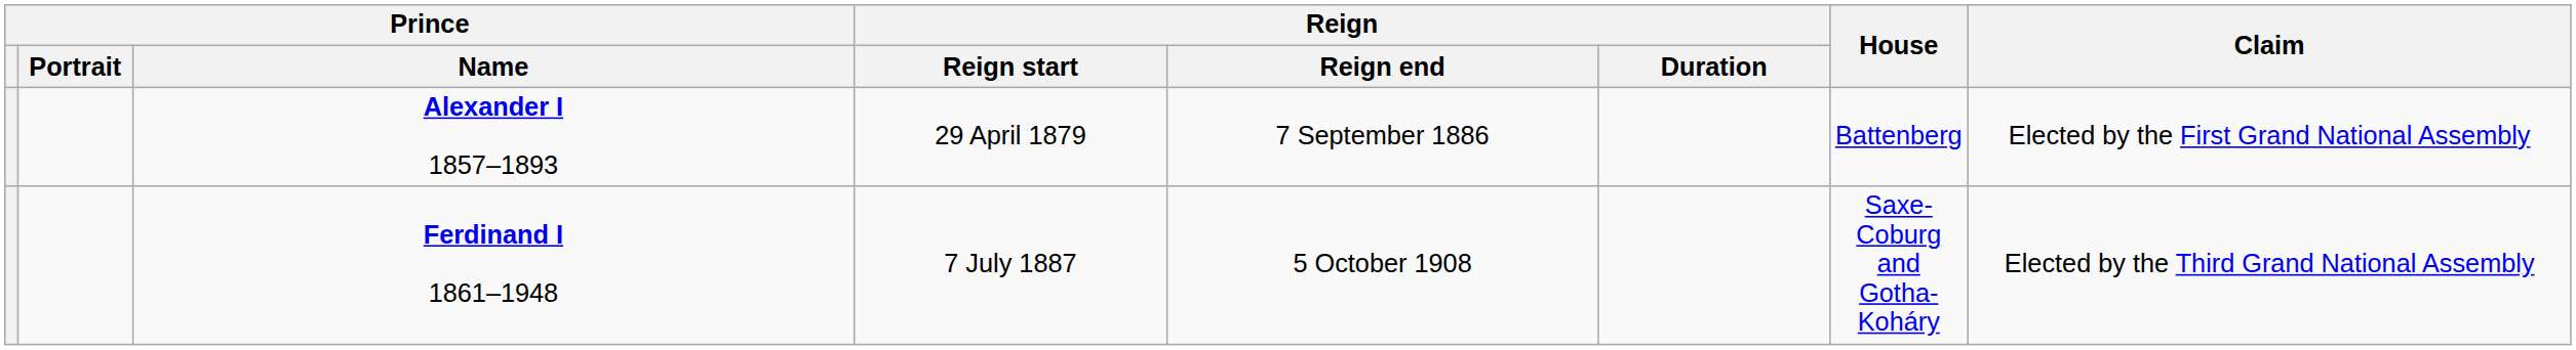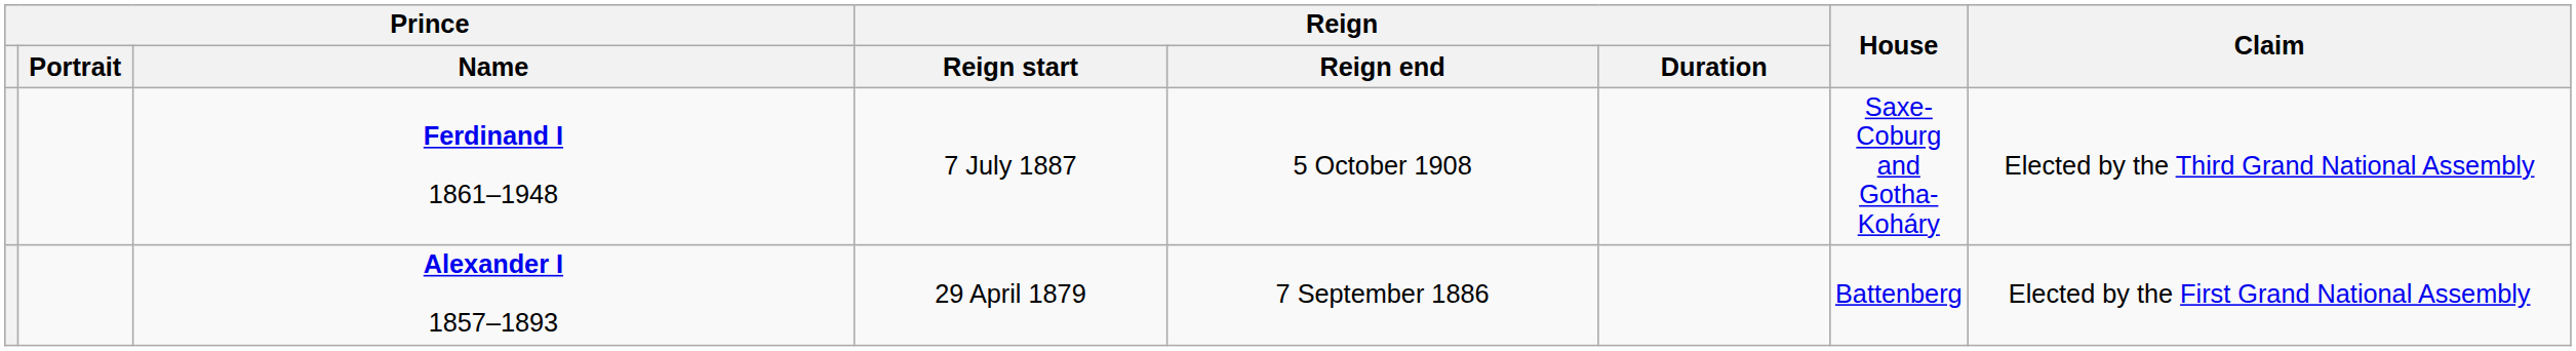rows swapped: Alexander I 1857–1893 <-> Ferdinand I 1861–1948
